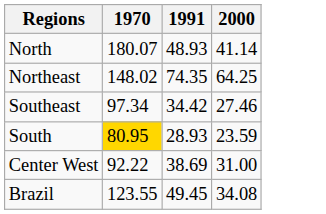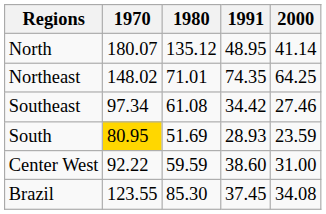+ column: 1980 | 135.12 | 71.01 | 61.08 | 51.69 | 59.59 | 85.30
North | 1991: 48.93 -> 48.95
Center West | 1991: 38.69 -> 38.60
Brazil | 1991: 49.45 -> 37.45
